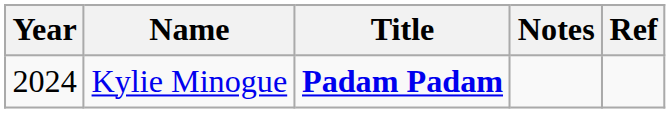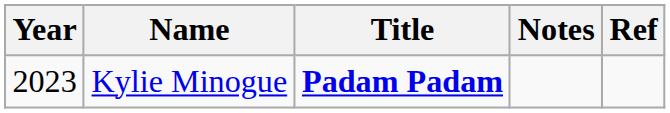Kylie Minogue | Year: 2024 -> 2023
